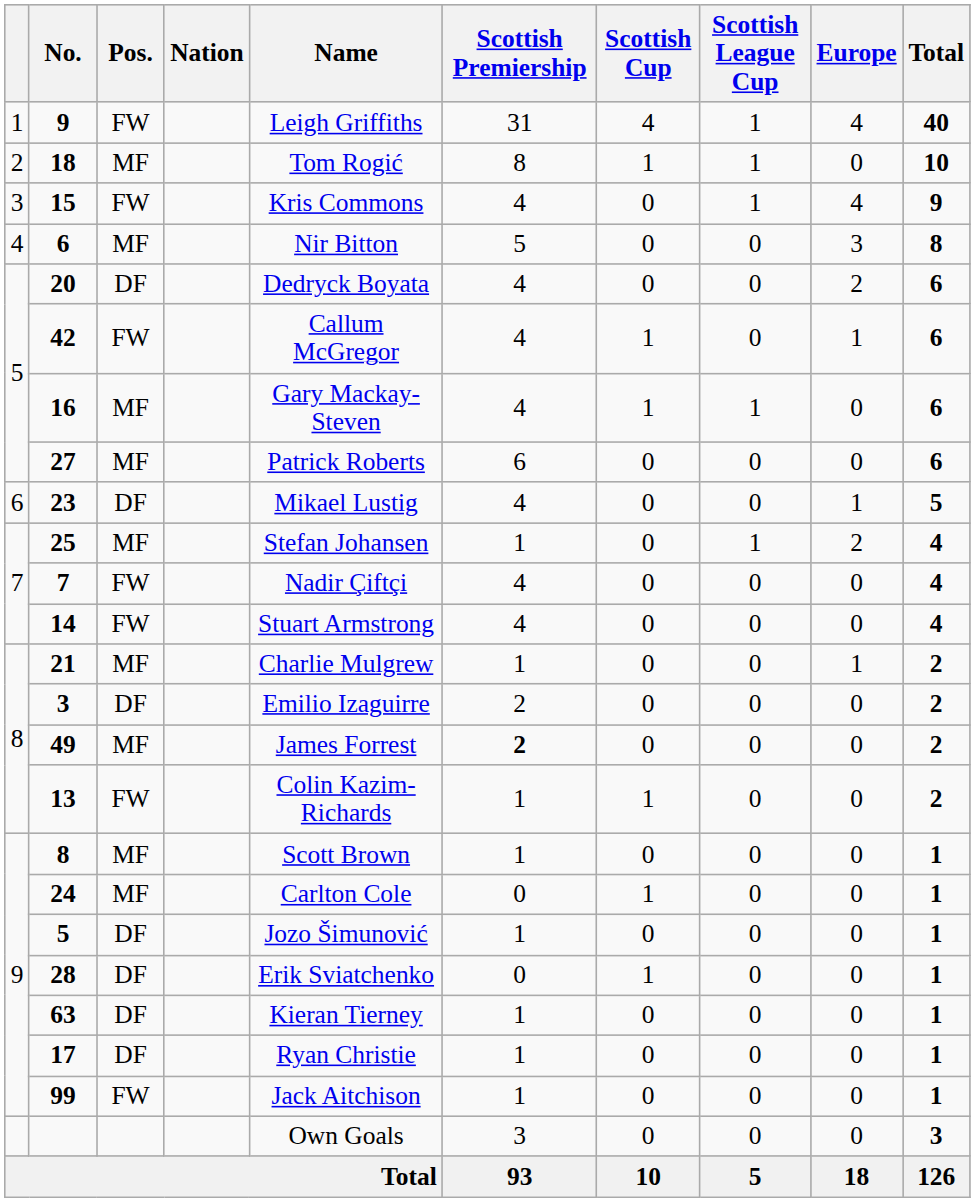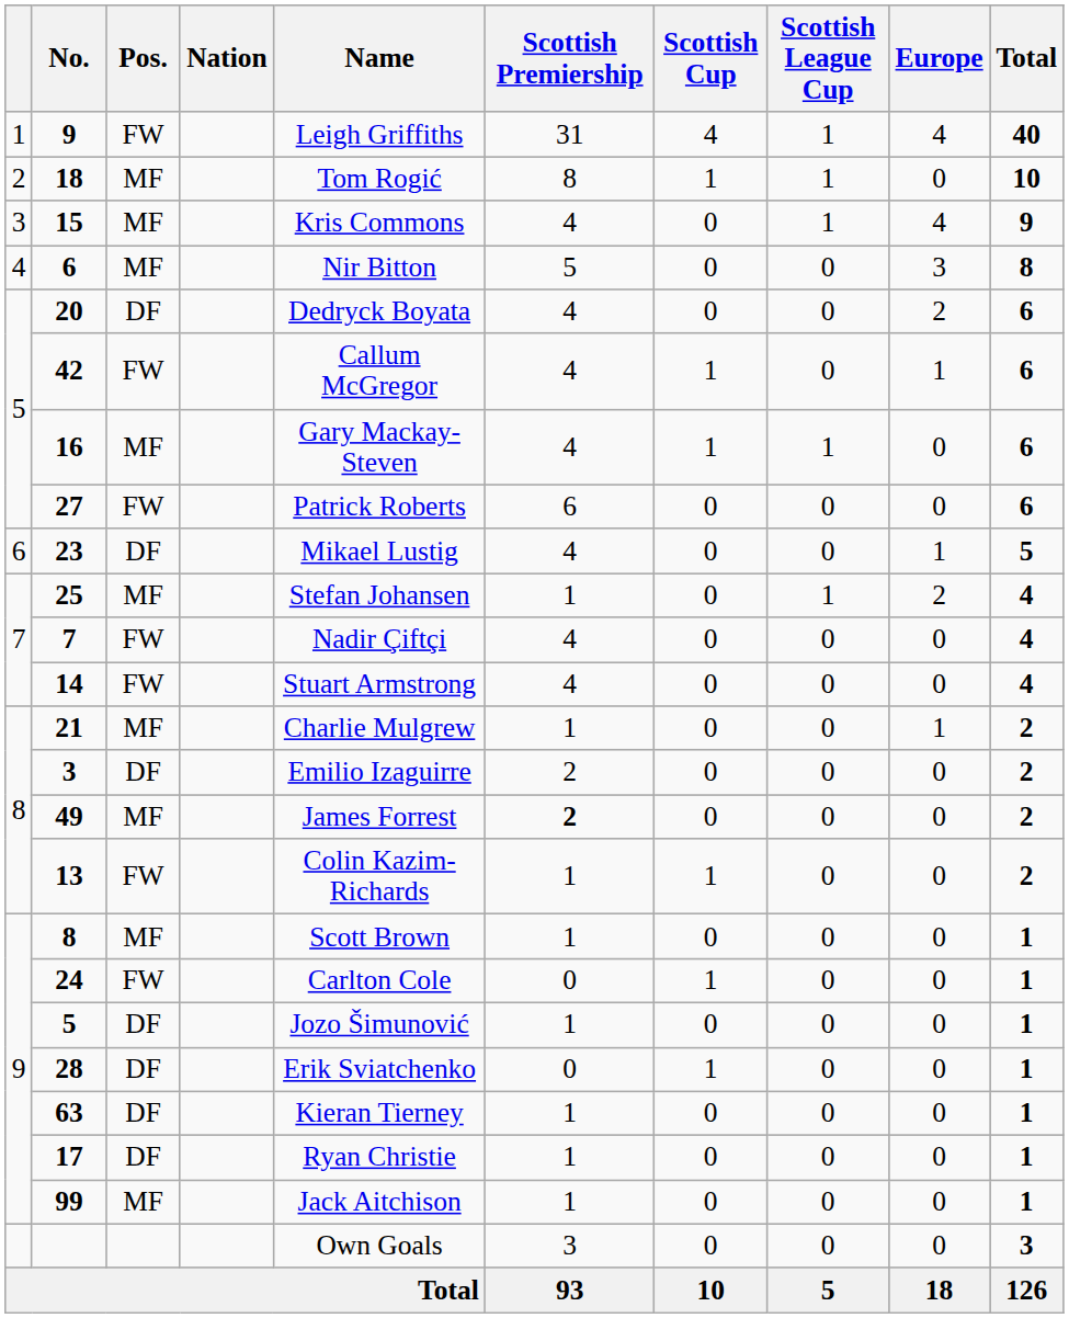15 | Pos.: FW -> MF
27 | Pos.: MF -> FW
24 | Pos.: MF -> FW
99 | Pos.: FW -> MF
